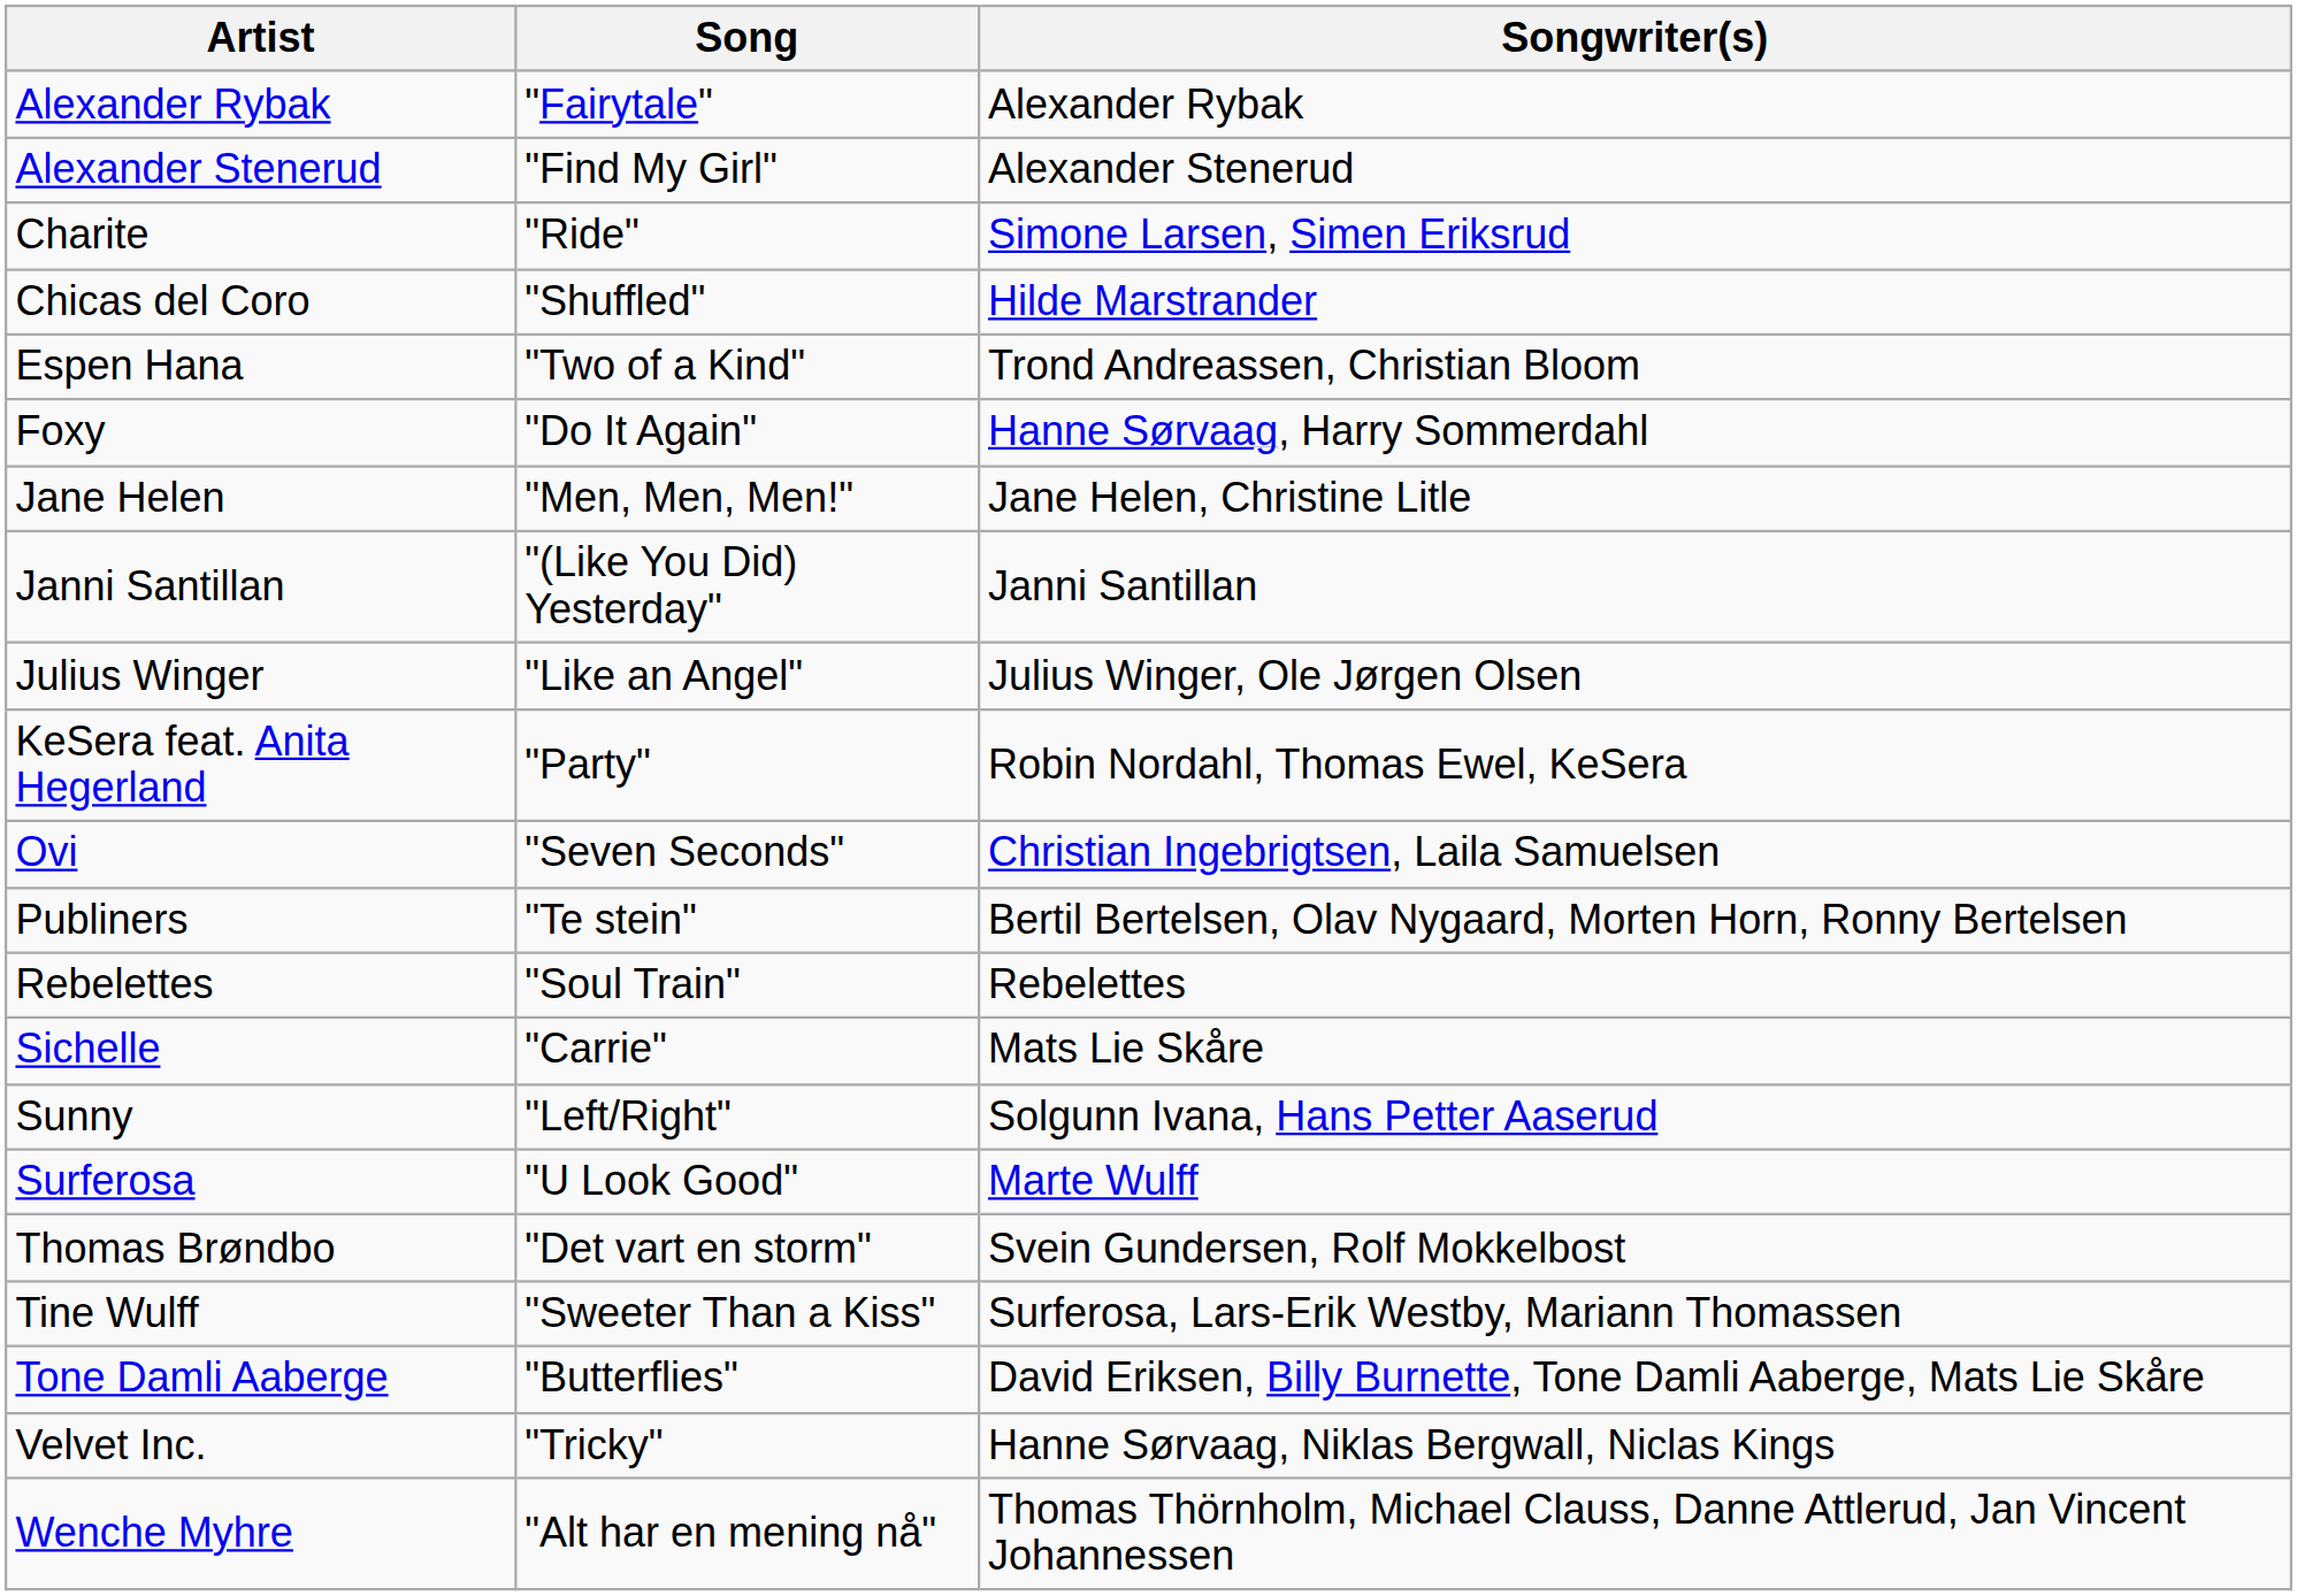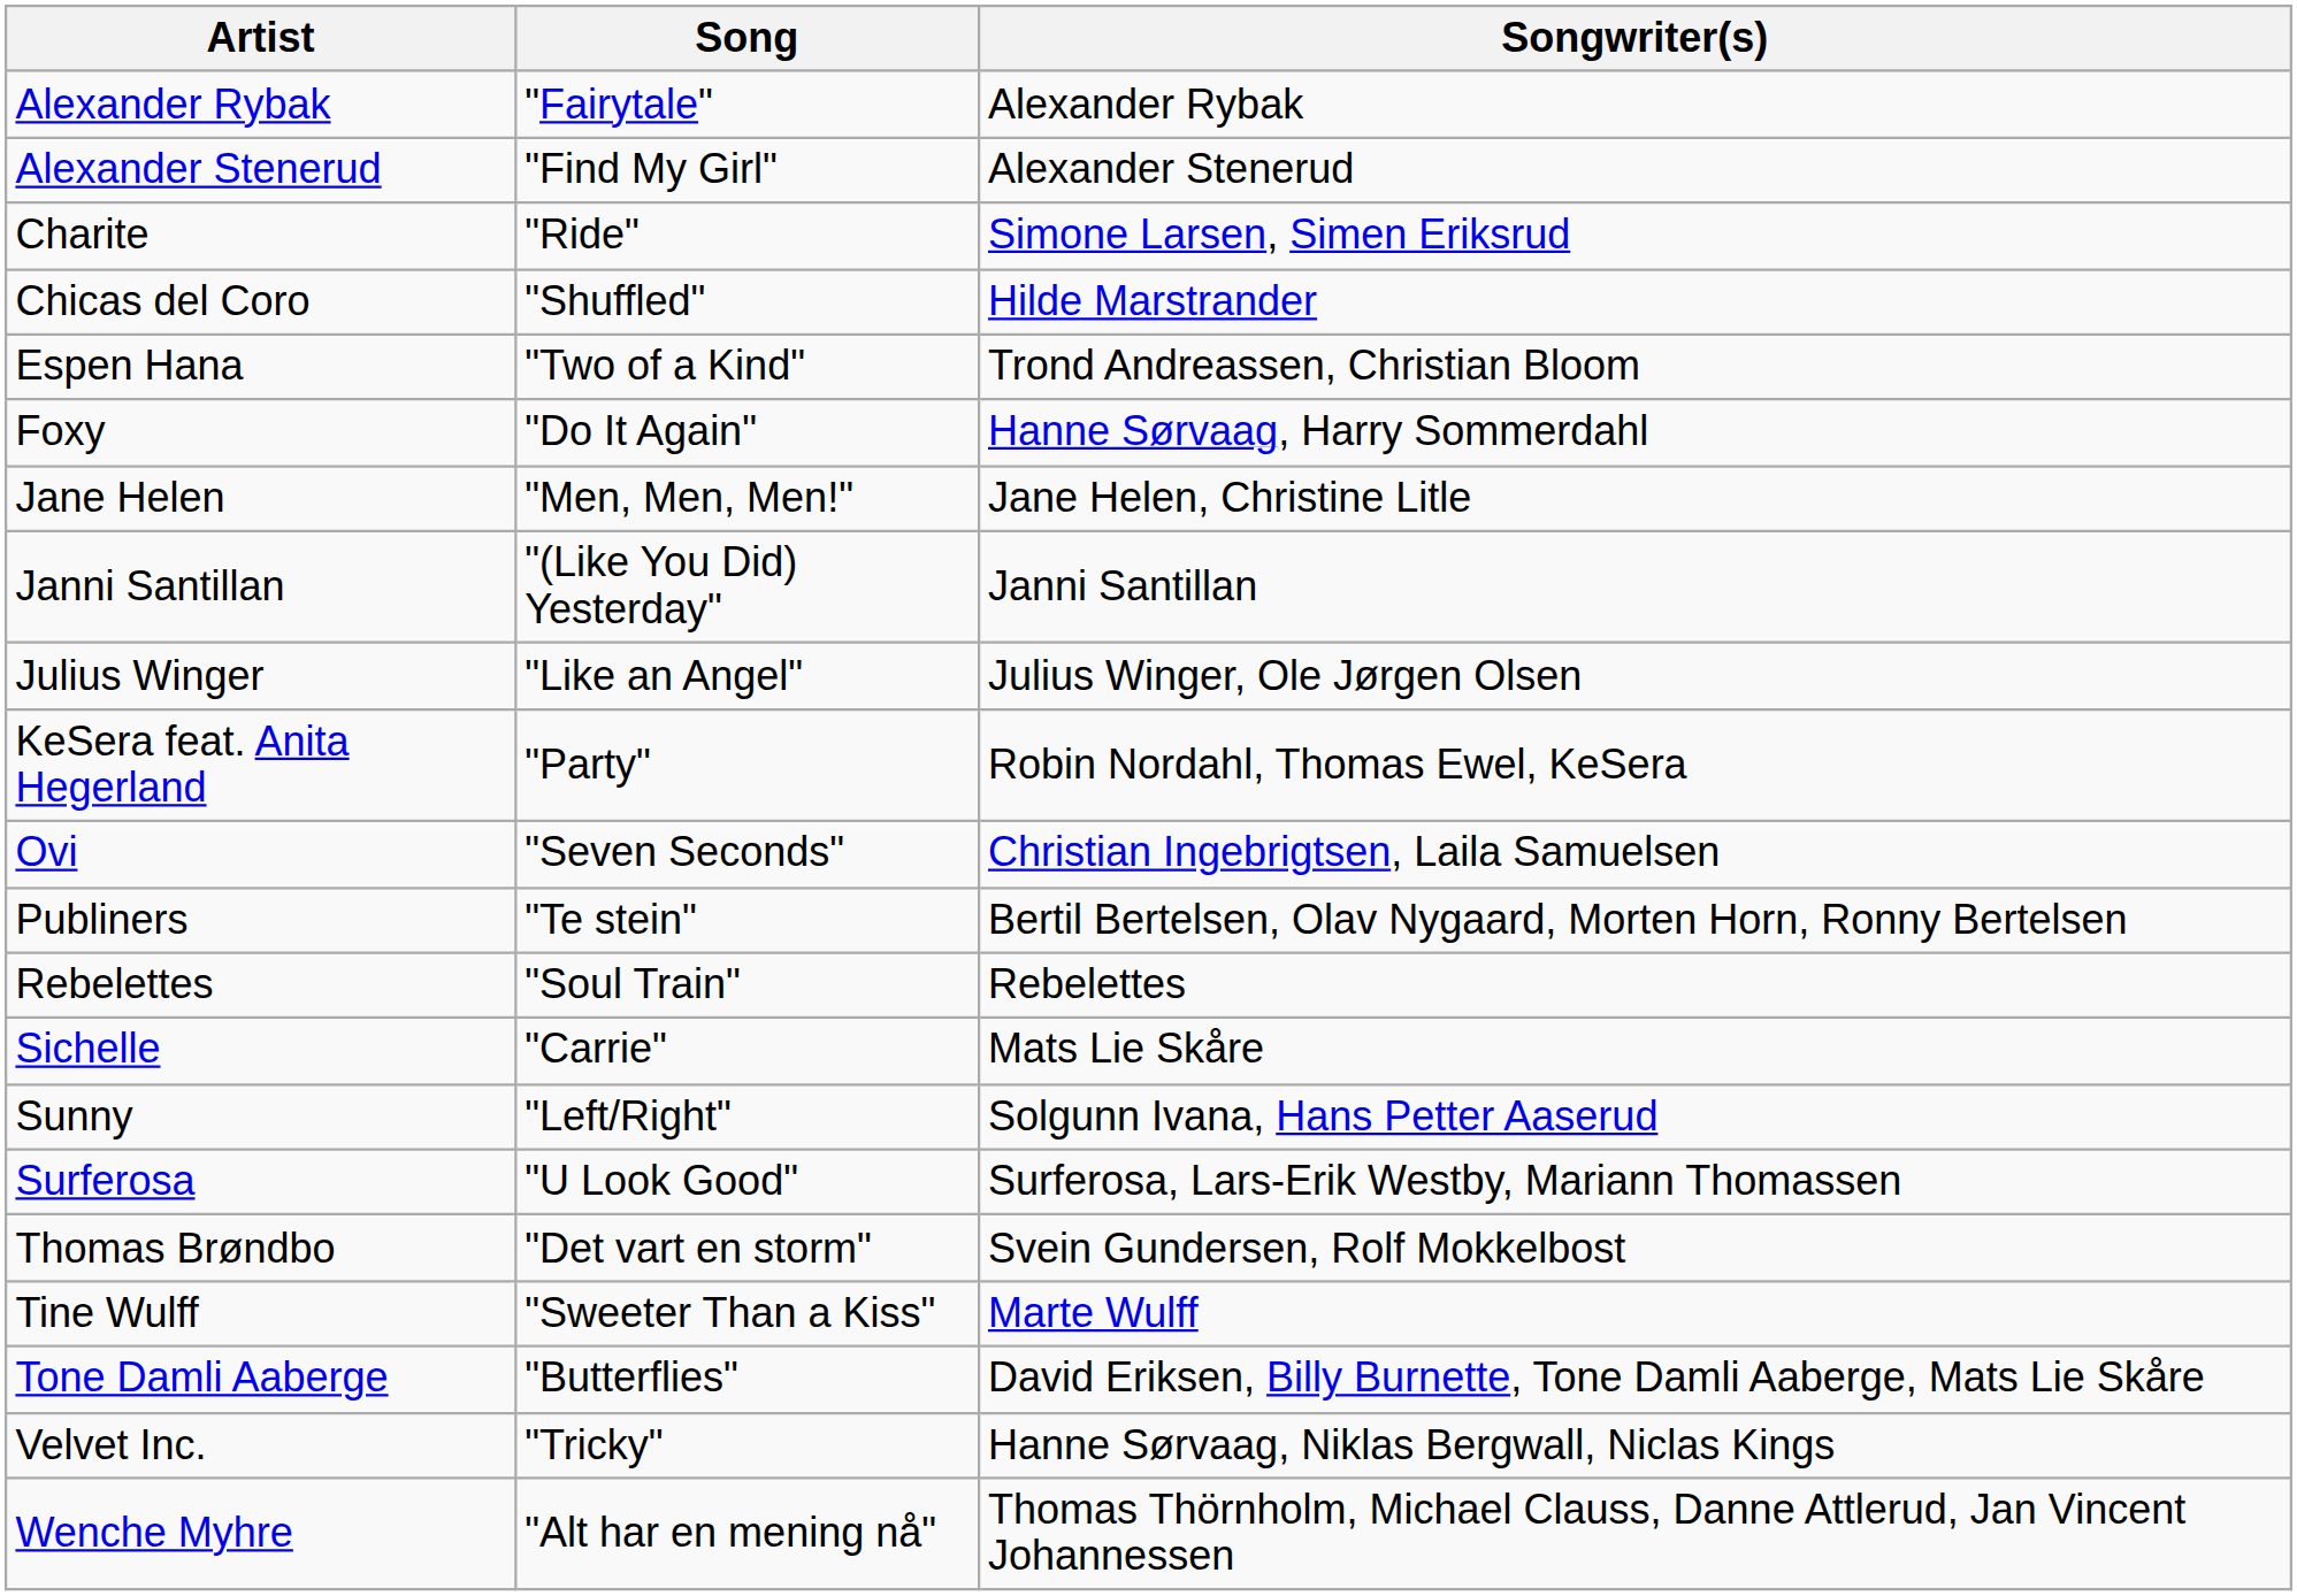Surferosa | Songwriter(s): Marte Wulff -> Surferosa, Lars-Erik Westby, Mariann Thomassen
Tine Wulff | Songwriter(s): Surferosa, Lars-Erik Westby, Mariann Thomassen -> Marte Wulff
